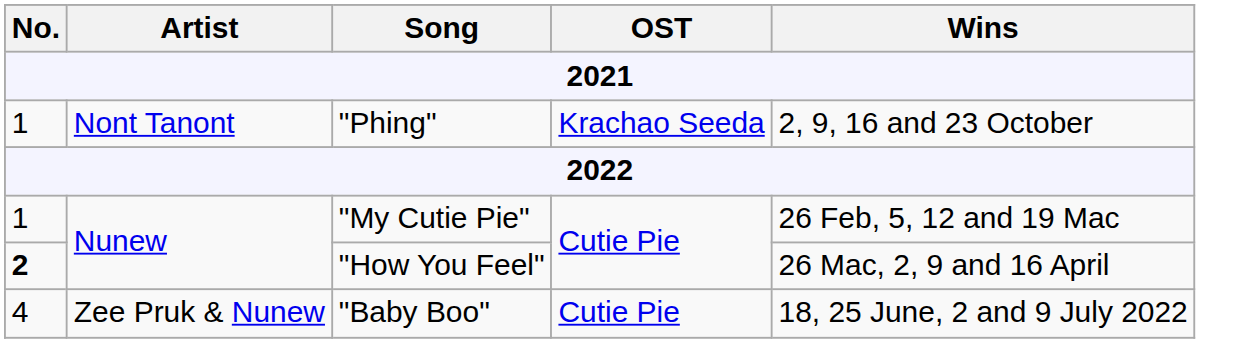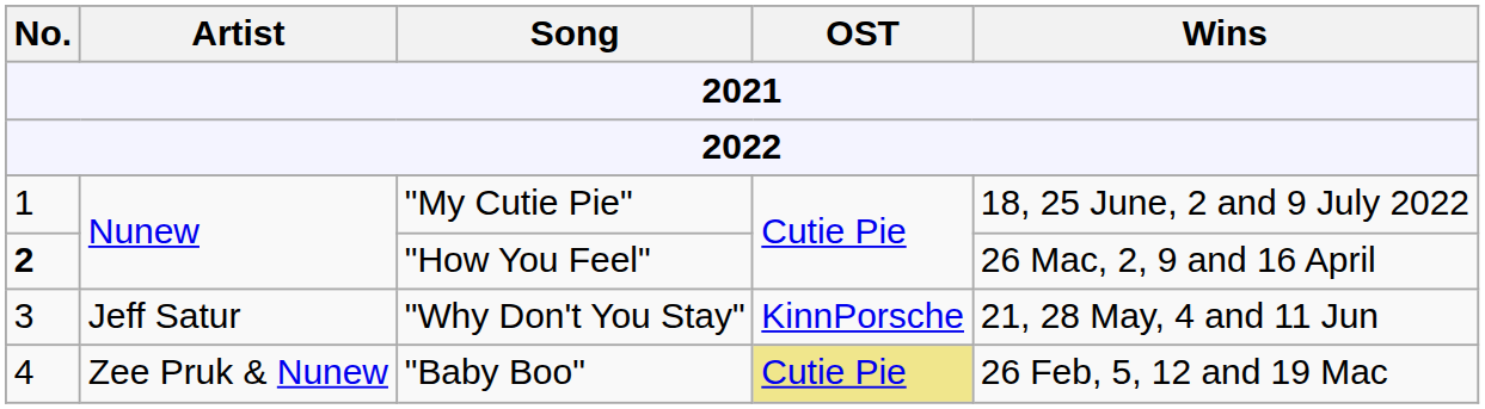- row: 1 | Nont Tanont | "Phing" | Krachao Seeda | 2, 9, 16 and 23 October
"My Cutie Pie" | Wins: 26 Feb, 5, 12 and 19 Mac -> 18, 25 June, 2 and 9 July 2022
+ row: 3 | Jeff Satur | "Why Don't You Stay" | KinnPorsche | 21, 28 May, 4 and 11 Jun
"Baby Boo" | OST: no background -> khaki background
"Baby Boo" | Wins: 18, 25 June, 2 and 9 July 2022 -> 26 Feb, 5, 12 and 19 Mac
